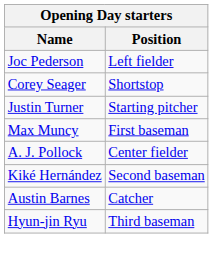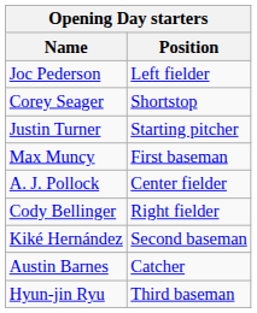+ row: Cody Bellinger | Right fielder
